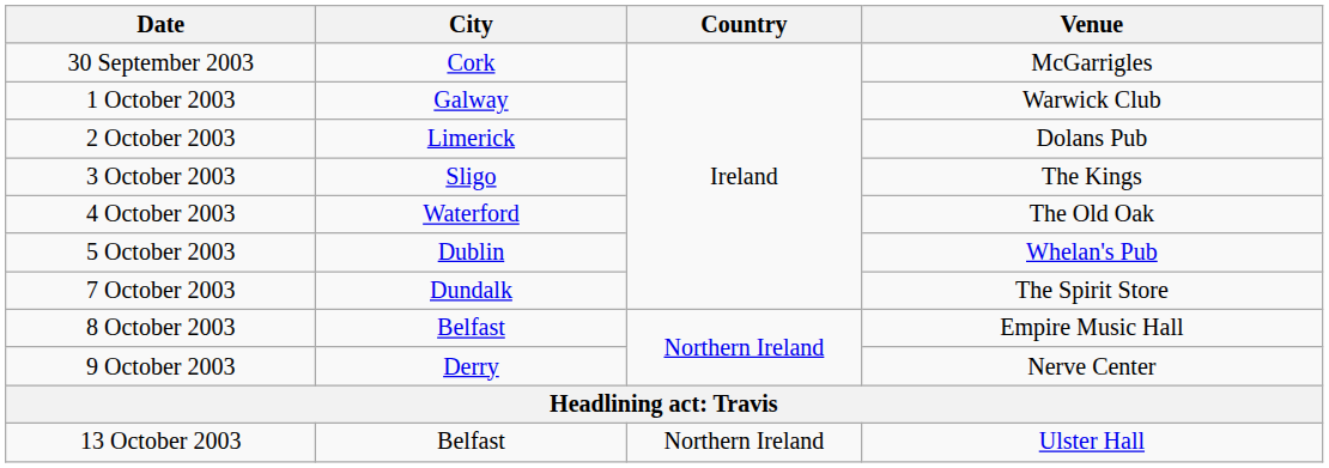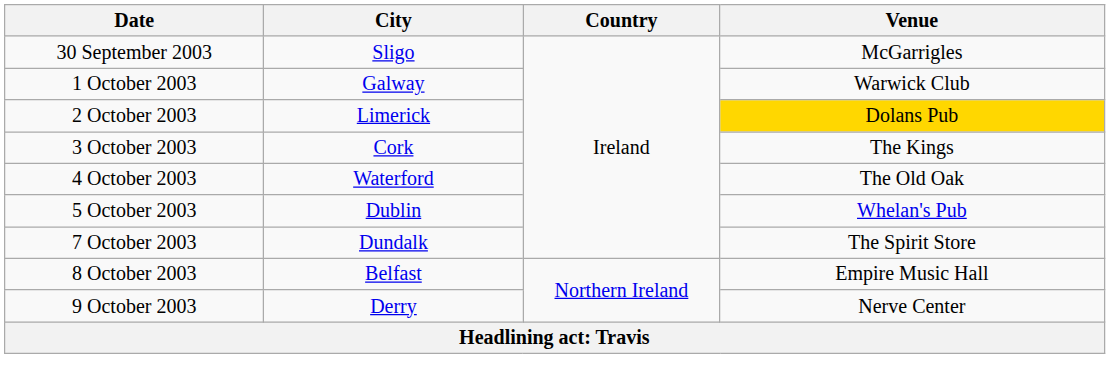30 September 2003 | City: Cork -> Sligo
2 October 2003 | Venue: no background -> gold background
3 October 2003 | City: Sligo -> Cork
- row: 13 October 2003 | Belfast | Northern Ireland | Ulster Hall
